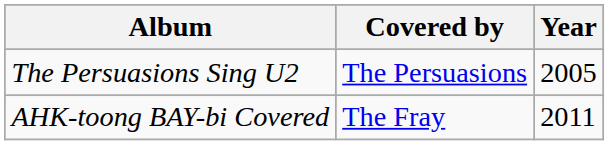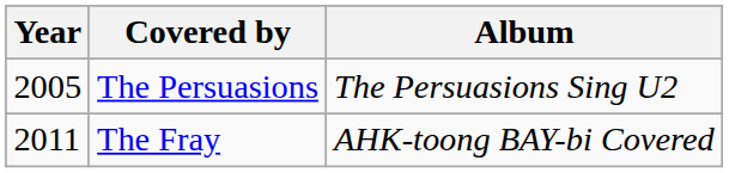columns swapped: Year <-> Album
